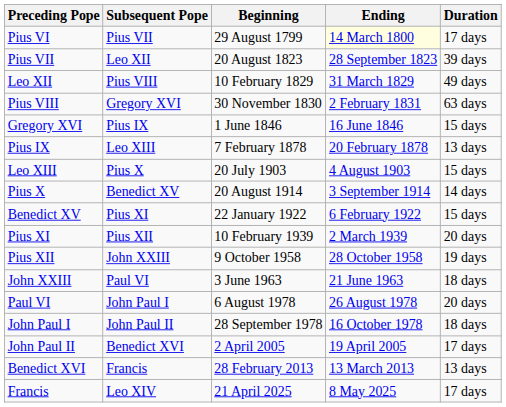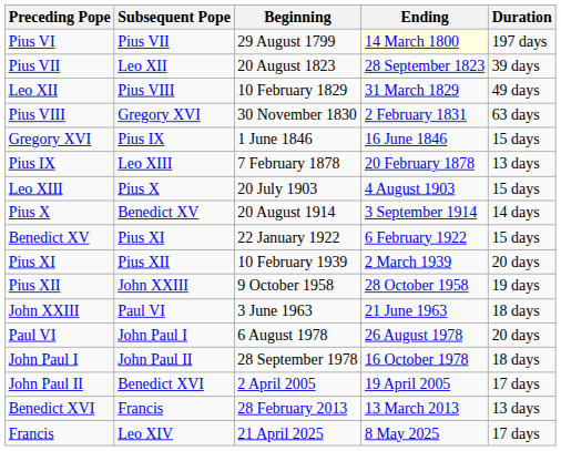Pius VI | Duration: 17 days -> 197 days
